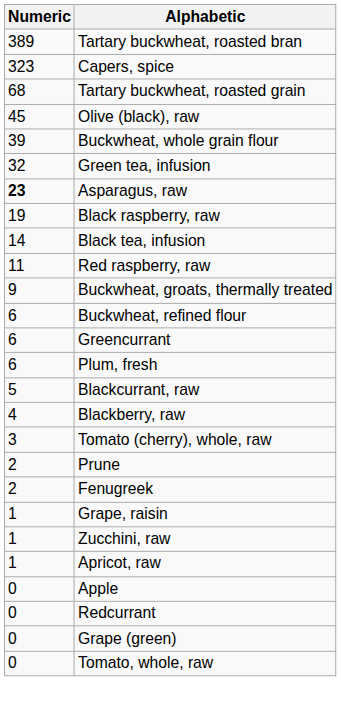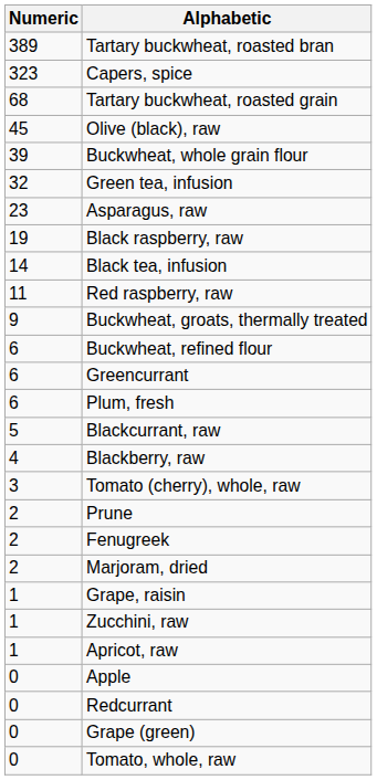Asparagus, raw | Numeric: bold -> normal
+ row: 2 | Marjoram, dried
